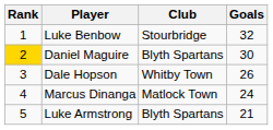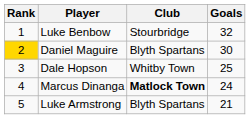Dale Hopson | Goals: 26 -> 25
Marcus Dinanga | Club: normal -> bold
